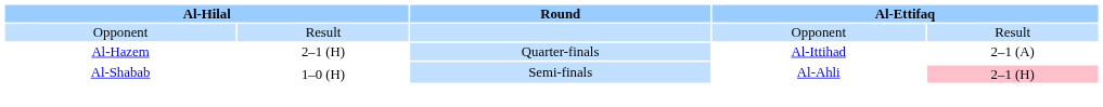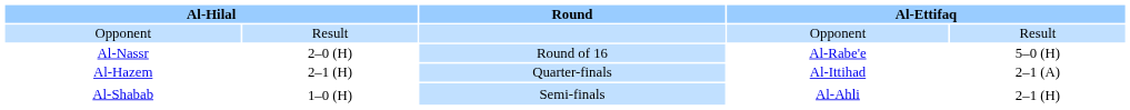+ row: Al-Nassr | 2–0 (H) | Round of 16 | Al-Rabe'e | 5–0 (H)
1–0 (H) | column 5: pink background -> no background
